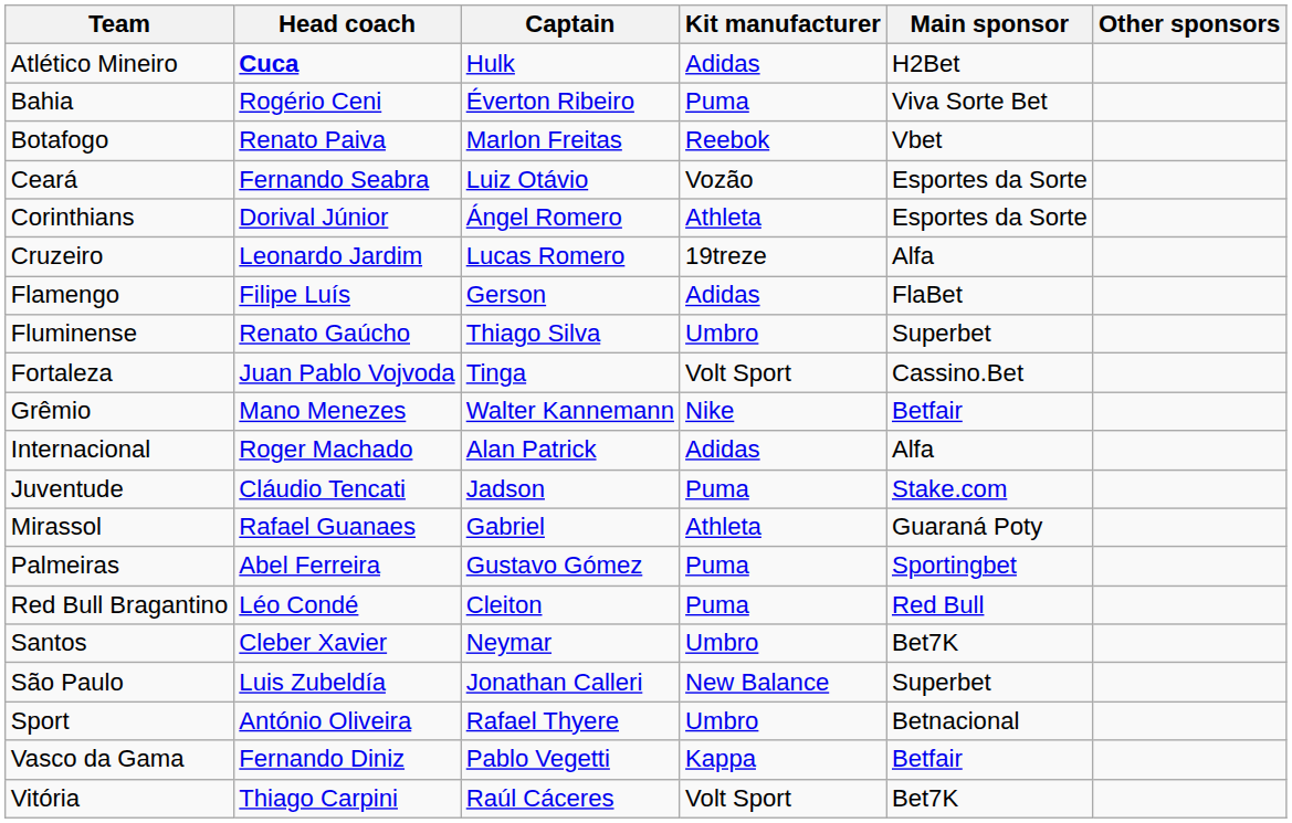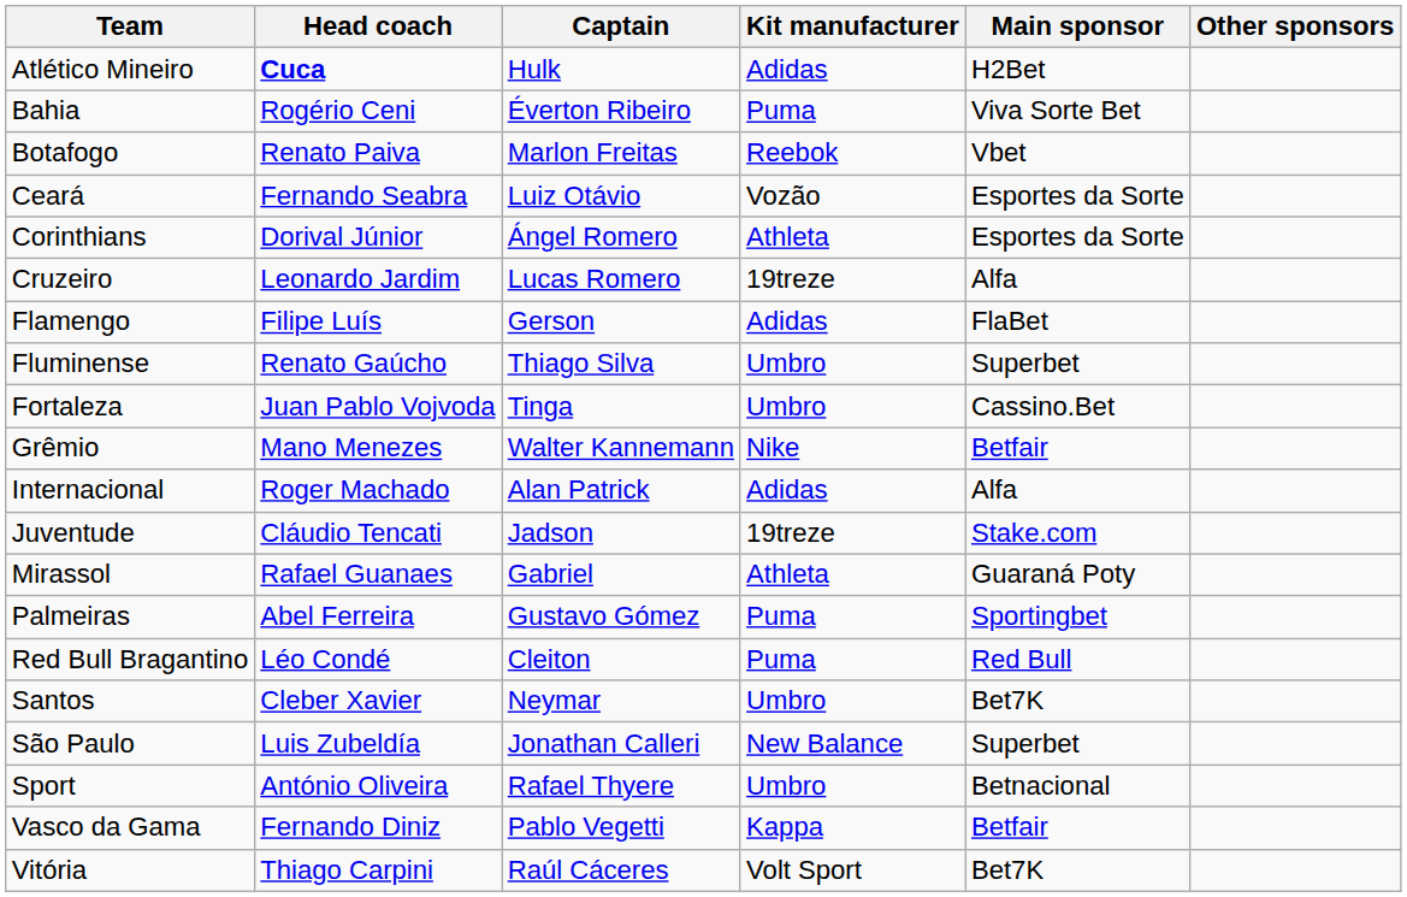Fortaleza | Kit manufacturer: Volt Sport -> Umbro
Juventude | Kit manufacturer: Puma -> 19treze
